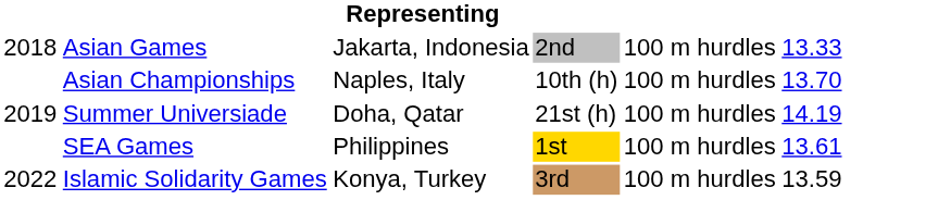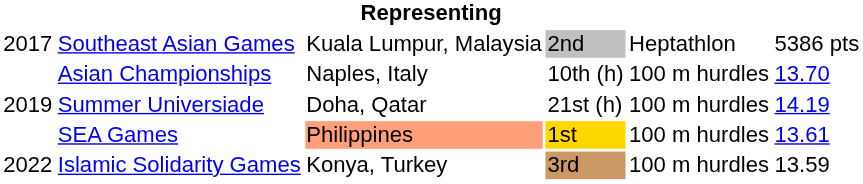+ row: 2017 | Southeast Asian Games | Kuala Lumpur, Malaysia | 2nd | Heptathlon | 5386 pts
- row: 2018 | Asian Games | Jakarta, Indonesia | 2nd | 100 m hurdles | 13.33
SEA Games | column 3: no background -> lightsalmon background
